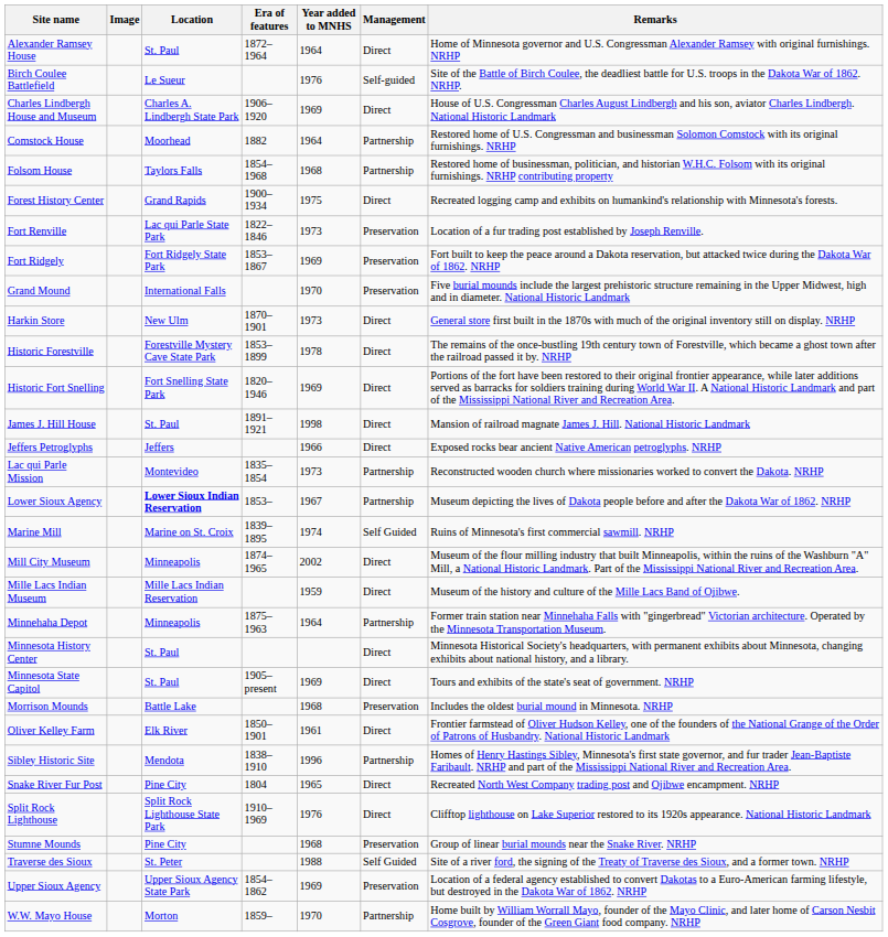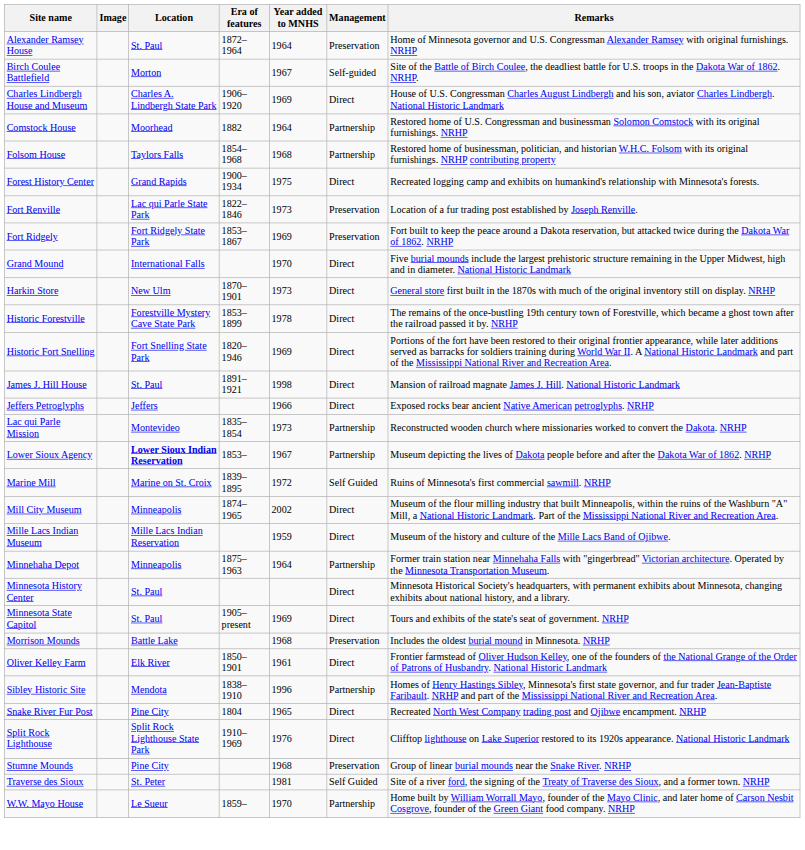Alexander Ramsey House | Management: Direct -> Preservation
Birch Coulee Battlefield | Location: Le Sueur -> Morton
Birch Coulee Battlefield | Year added to MNHS: 1976 -> 1967
Grand Mound | Management: Preservation -> Direct
Marine Mill | Year added to MNHS: 1974 -> 1972
Traverse des Sioux | Year added to MNHS: 1988 -> 1981
- row: Upper Sioux Agency | Upper Sioux Agency State Park | 1854–1862 | 1969 | Preservation | Location of a federal agency established to convert Dakotas to a Euro-American farming lifestyle, but destroyed in the Dakota War of 1862. NRHP
W.W. Mayo House | Location: Morton -> Le Sueur
